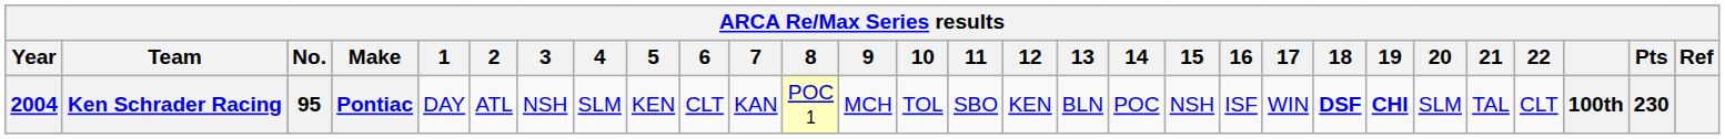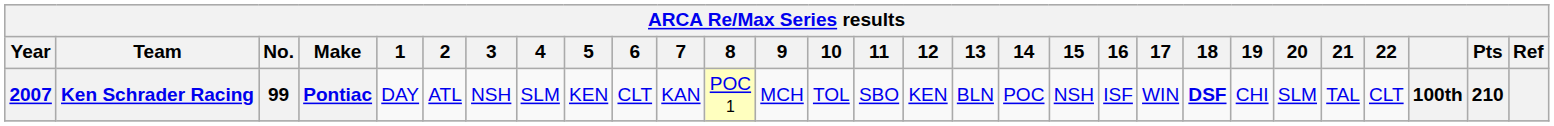Ken Schrader Racing | Year: 2004 -> 2007
Ken Schrader Racing | No.: 95 -> 99
Ken Schrader Racing | 19: bold -> normal
Ken Schrader Racing | Pts: 230 -> 210
